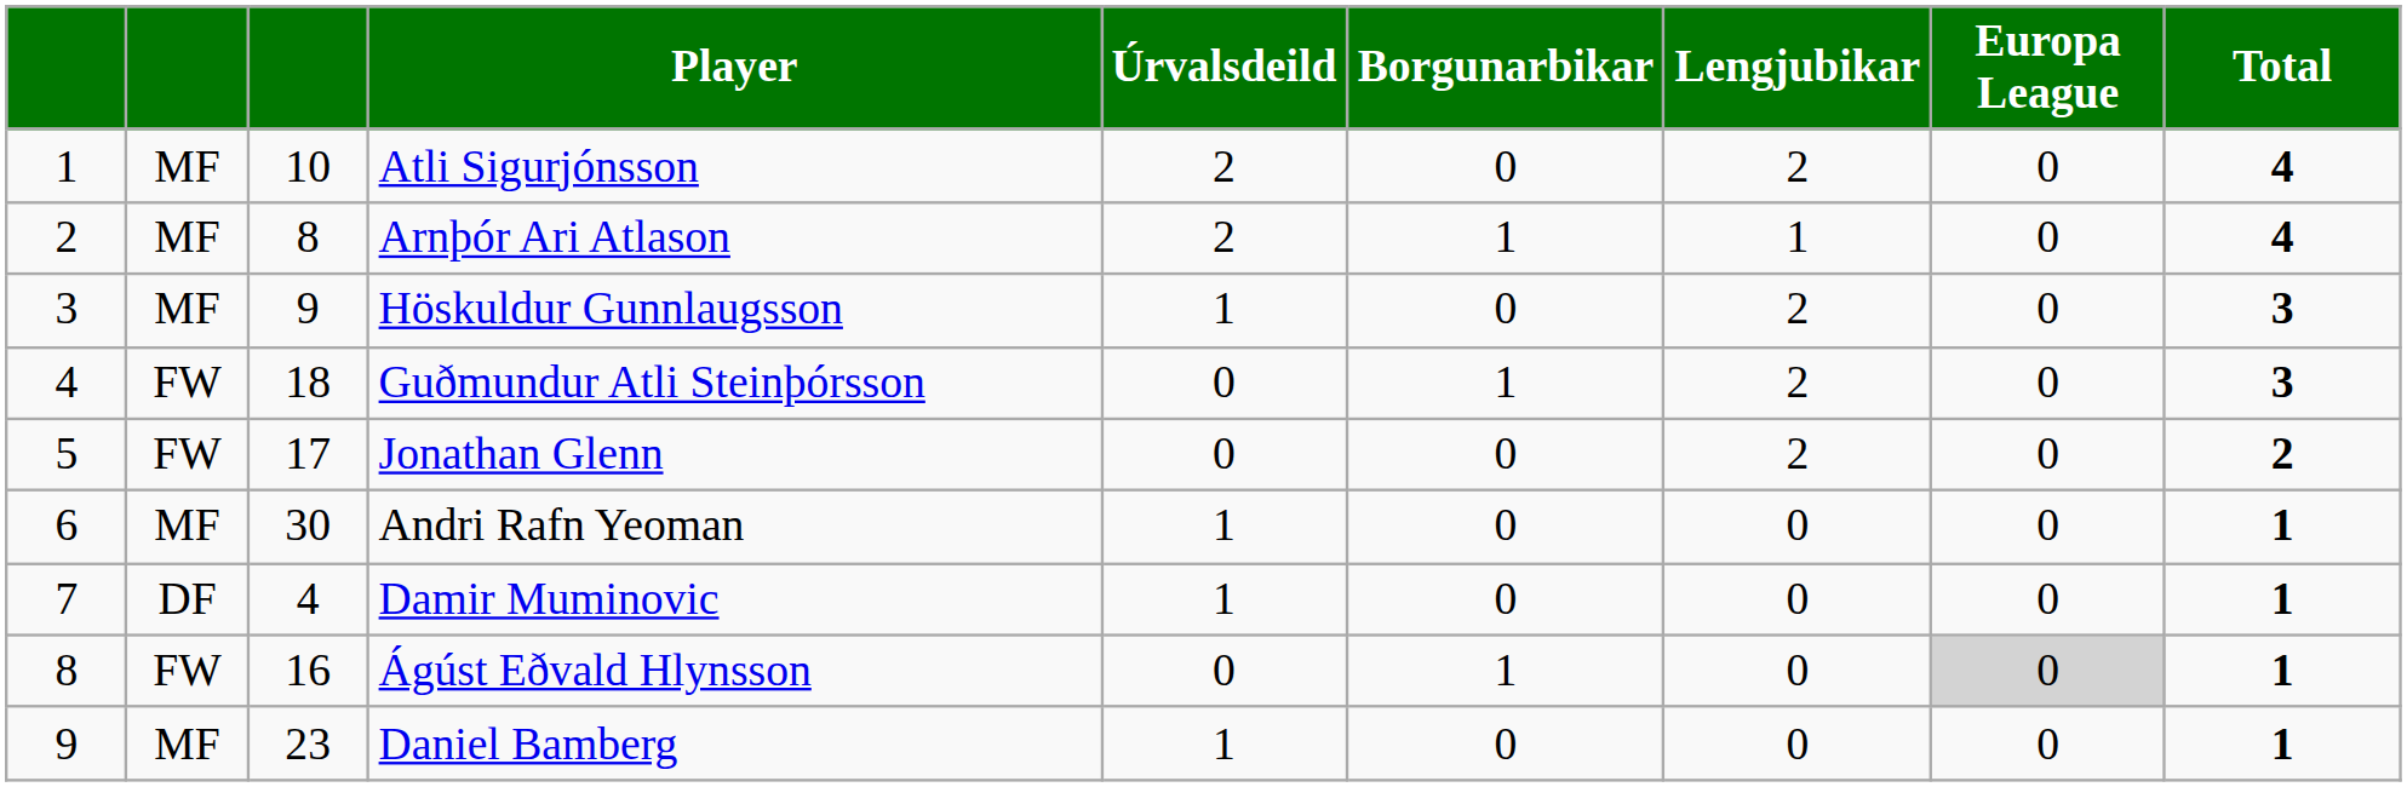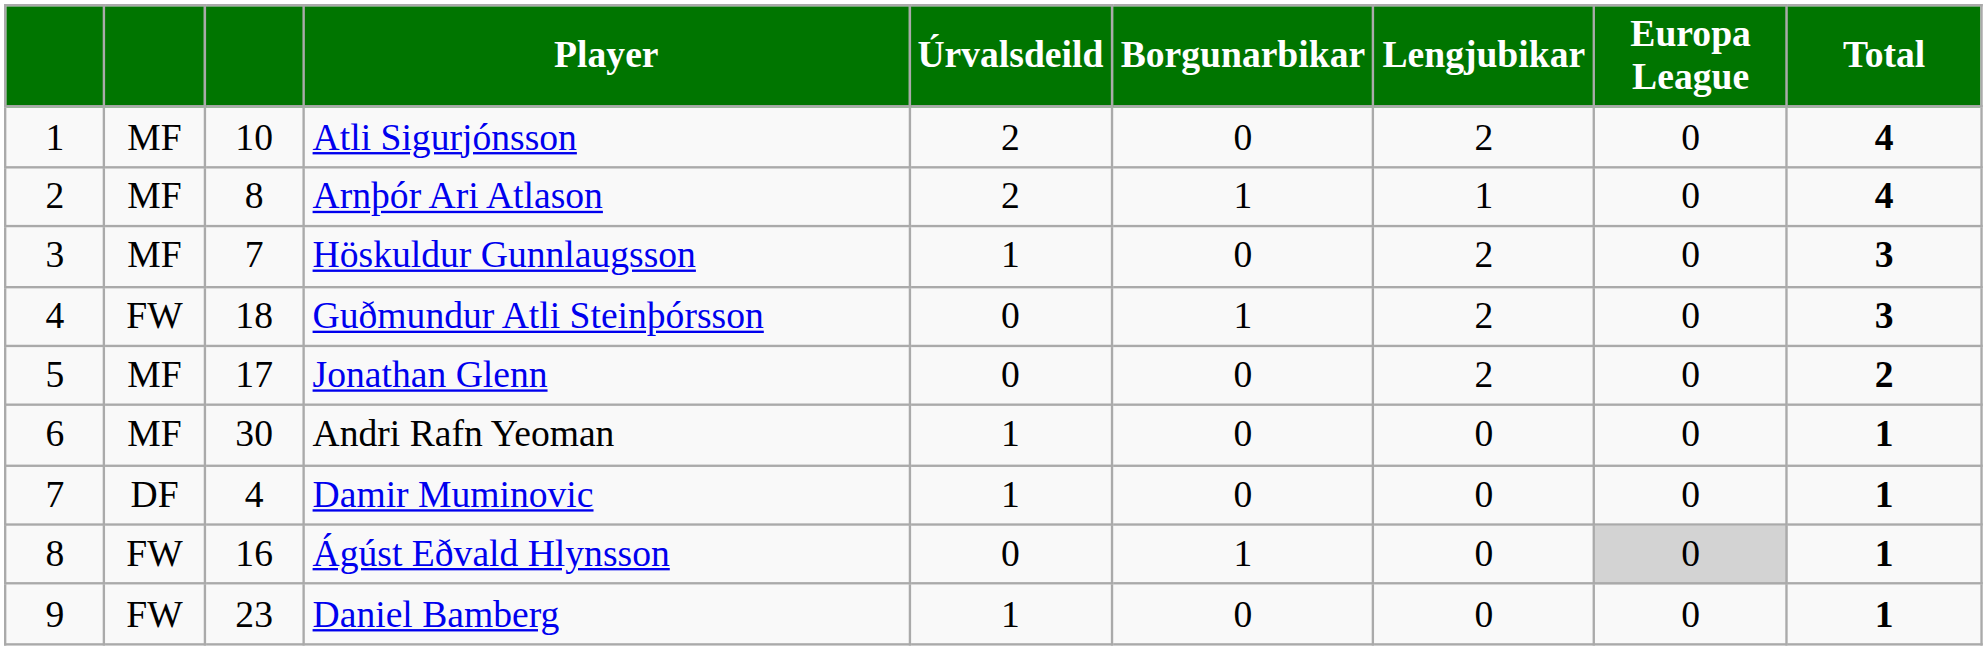Höskuldur Gunnlaugsson | column 3: 9 -> 7
Jonathan Glenn | column 2: FW -> MF
Daniel Bamberg | column 2: MF -> FW
